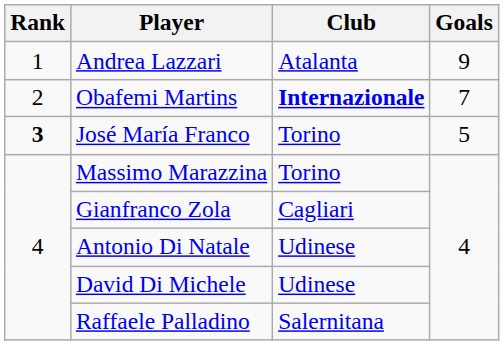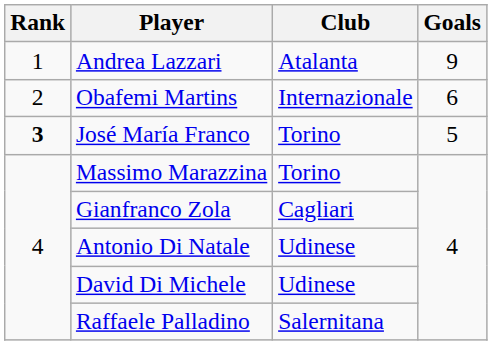Obafemi Martins | Club: bold -> normal
Obafemi Martins | Goals: 7 -> 6
